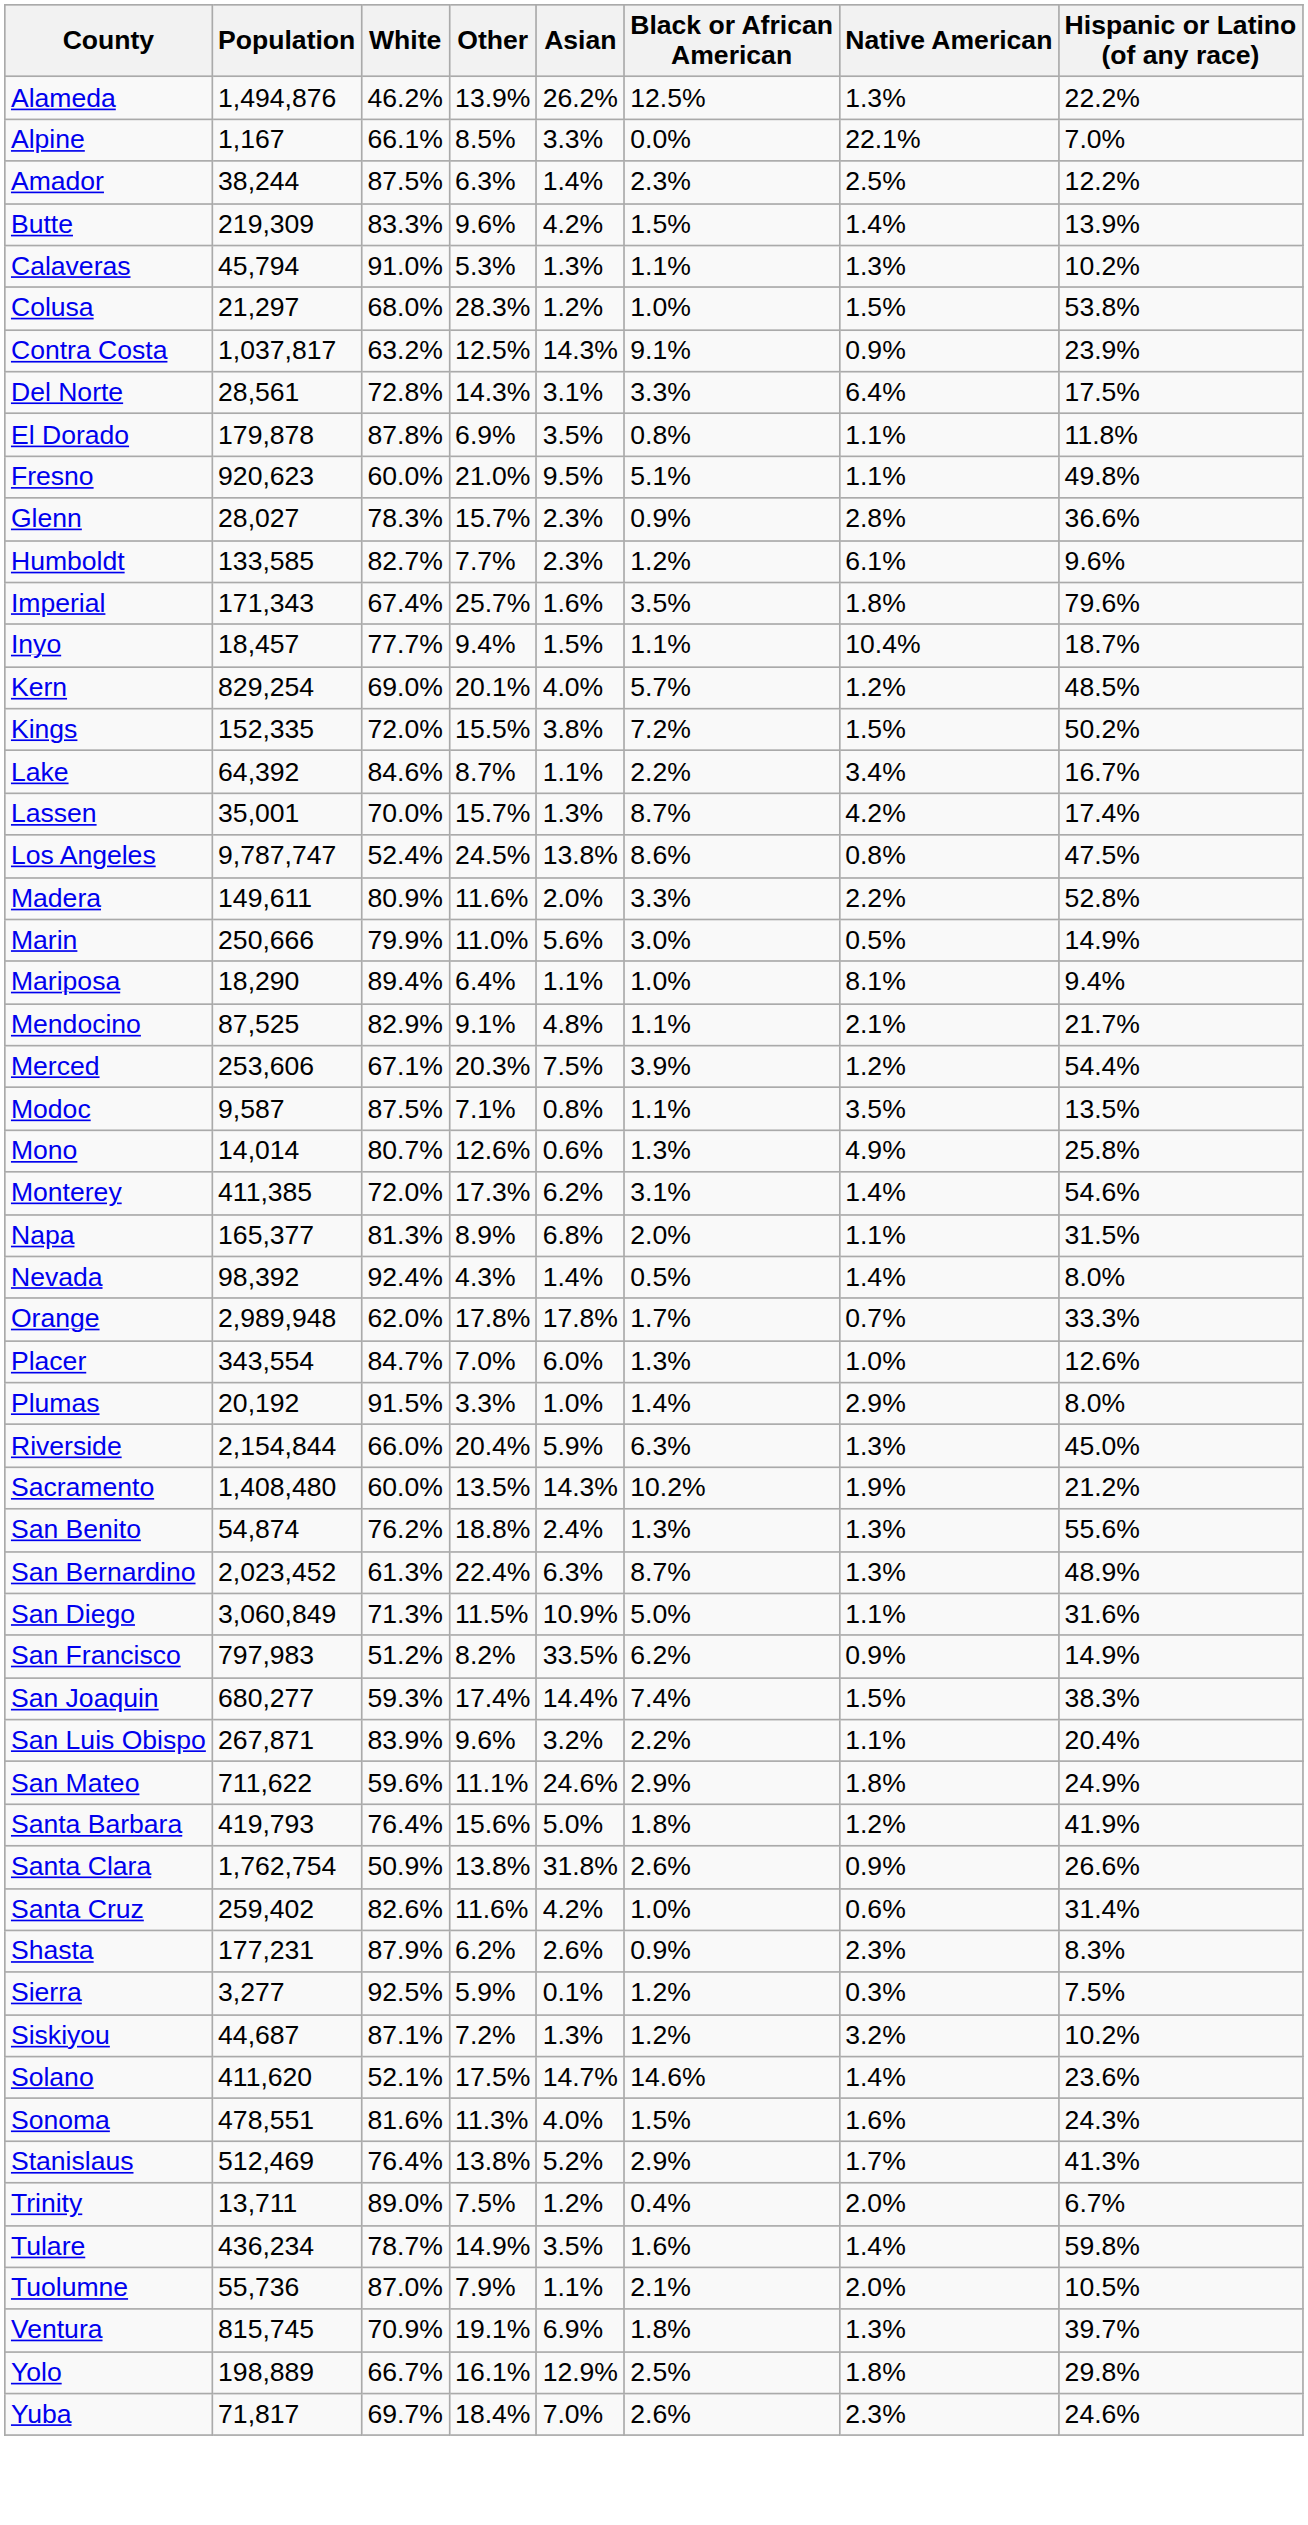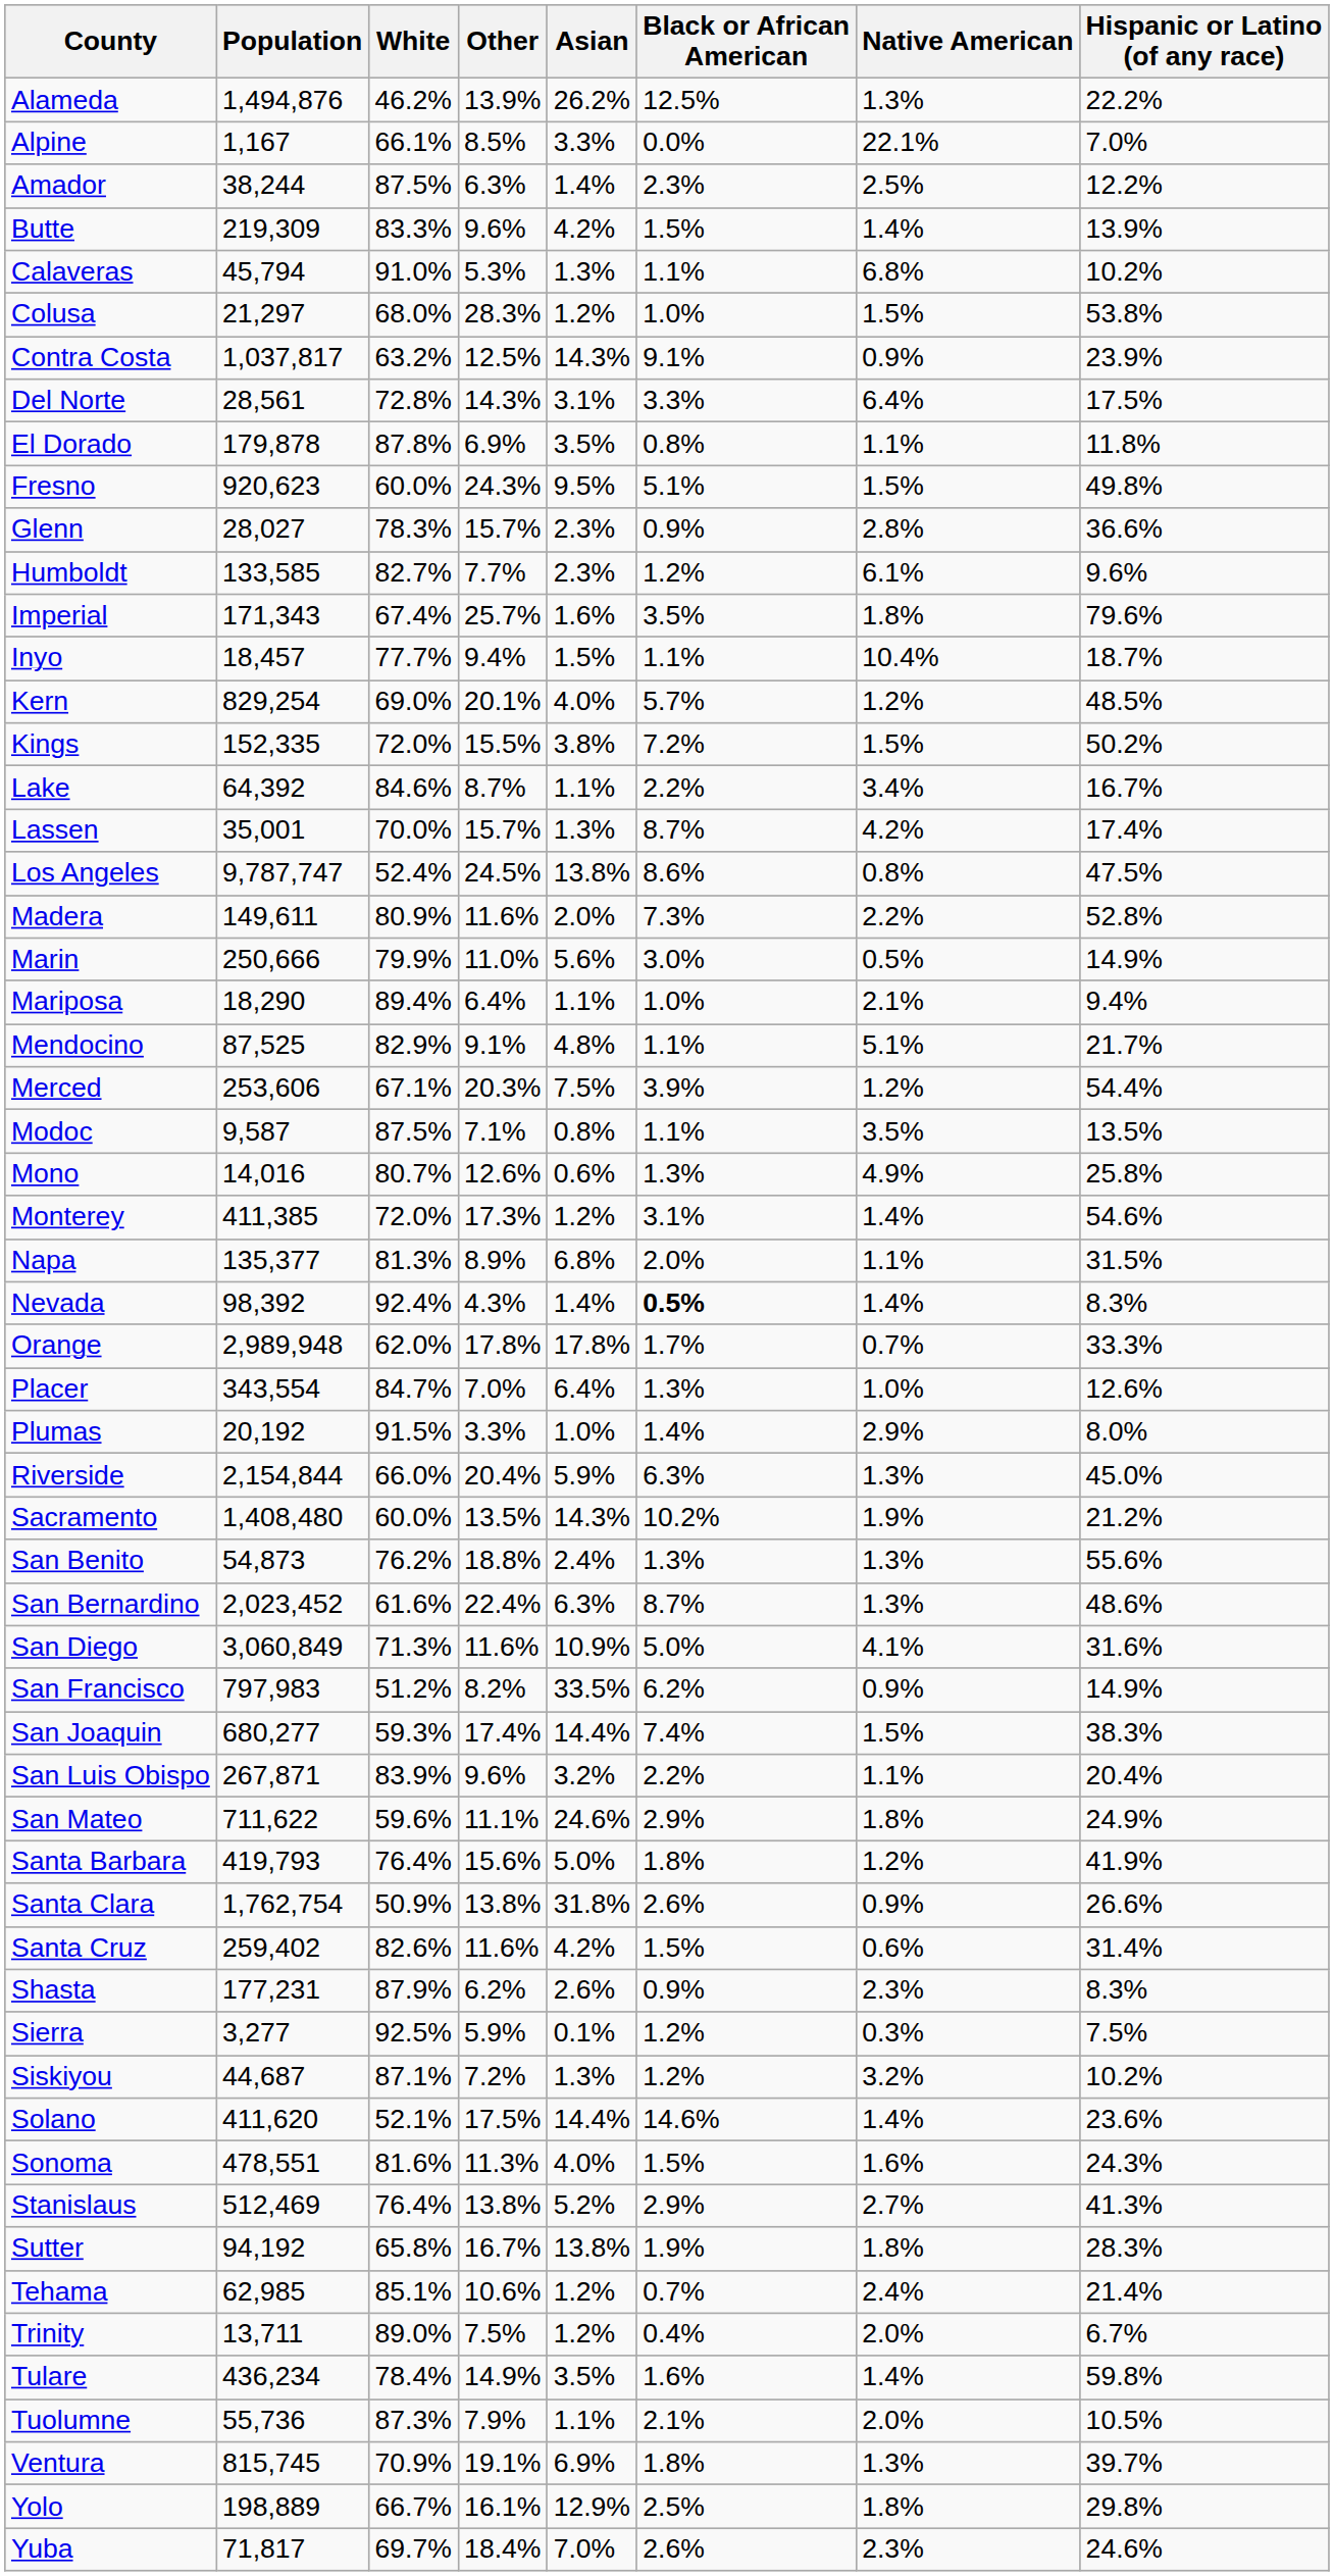Calaveras | Native American: 1.3% -> 6.8%
Fresno | Other: 21.0% -> 24.3%
Fresno | Native American: 1.1% -> 1.5%
Madera | Black or African American: 3.3% -> 7.3%
Mariposa | Native American: 8.1% -> 2.1%
Mendocino | Native American: 2.1% -> 5.1%
Mono | Population: 14,014 -> 14,016
Monterey | Asian: 6.2% -> 1.2%
Napa | Population: 165,377 -> 135,377
Nevada | Black or African American: normal -> bold
Nevada | Hispanic or Latino (of any race): 8.0% -> 8.3%
Placer | Asian: 6.0% -> 6.4%
San Benito | Population: 54,874 -> 54,873
San Bernardino | White: 61.3% -> 61.6%
San Bernardino | Hispanic or Latino (of any race): 48.9% -> 48.6%
San Diego | Other: 11.5% -> 11.6%
San Diego | Native American: 1.1% -> 4.1%
Santa Cruz | Black or African American: 1.0% -> 1.5%
Solano | Asian: 14.7% -> 14.4%
Stanislaus | Native American: 1.7% -> 2.7%
+ row: Sutter | 94,192 | 65.8% | 16.7% | 13.8% | 1.9% | 1.8% | 28.3%
+ row: Tehama | 62,985 | 85.1% | 10.6% | 1.2% | 0.7% | 2.4% | 21.4%
Tulare | White: 78.7% -> 78.4%
Tuolumne | White: 87.0% -> 87.3%
